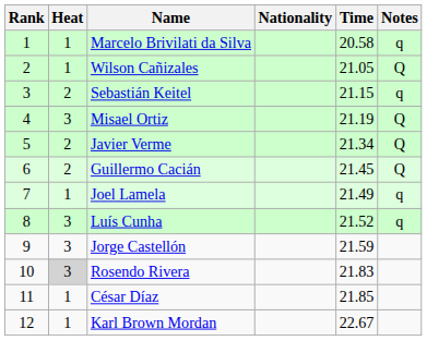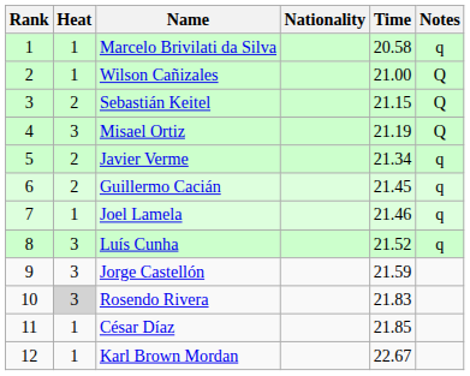Wilson Cañizales | Time: 21.05 -> 21.00
Sebastián Keitel | Notes: q -> Q
Javier Verme | Notes: Q -> q
Guillermo Cacián | Notes: Q -> q
Joel Lamela | Time: 21.49 -> 21.46
